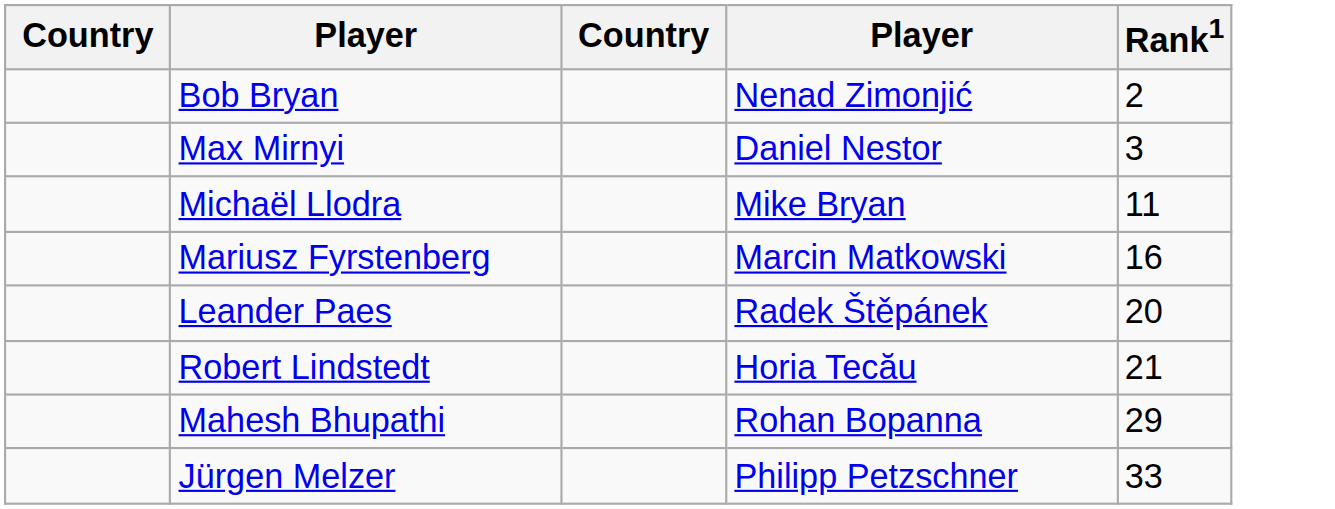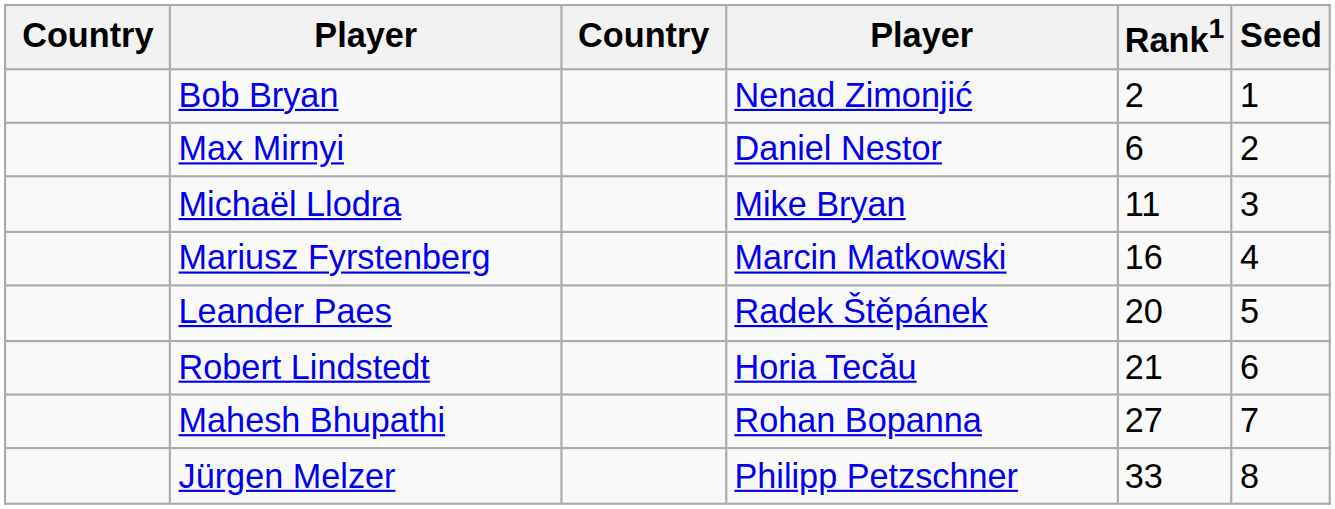+ column: Seed | 1 | 2 | 3 | 4 | 5 | 6 | 7 | 8
Max Mirnyi | Rank1: 3 -> 6
Mahesh Bhupathi | Rank1: 29 -> 27
